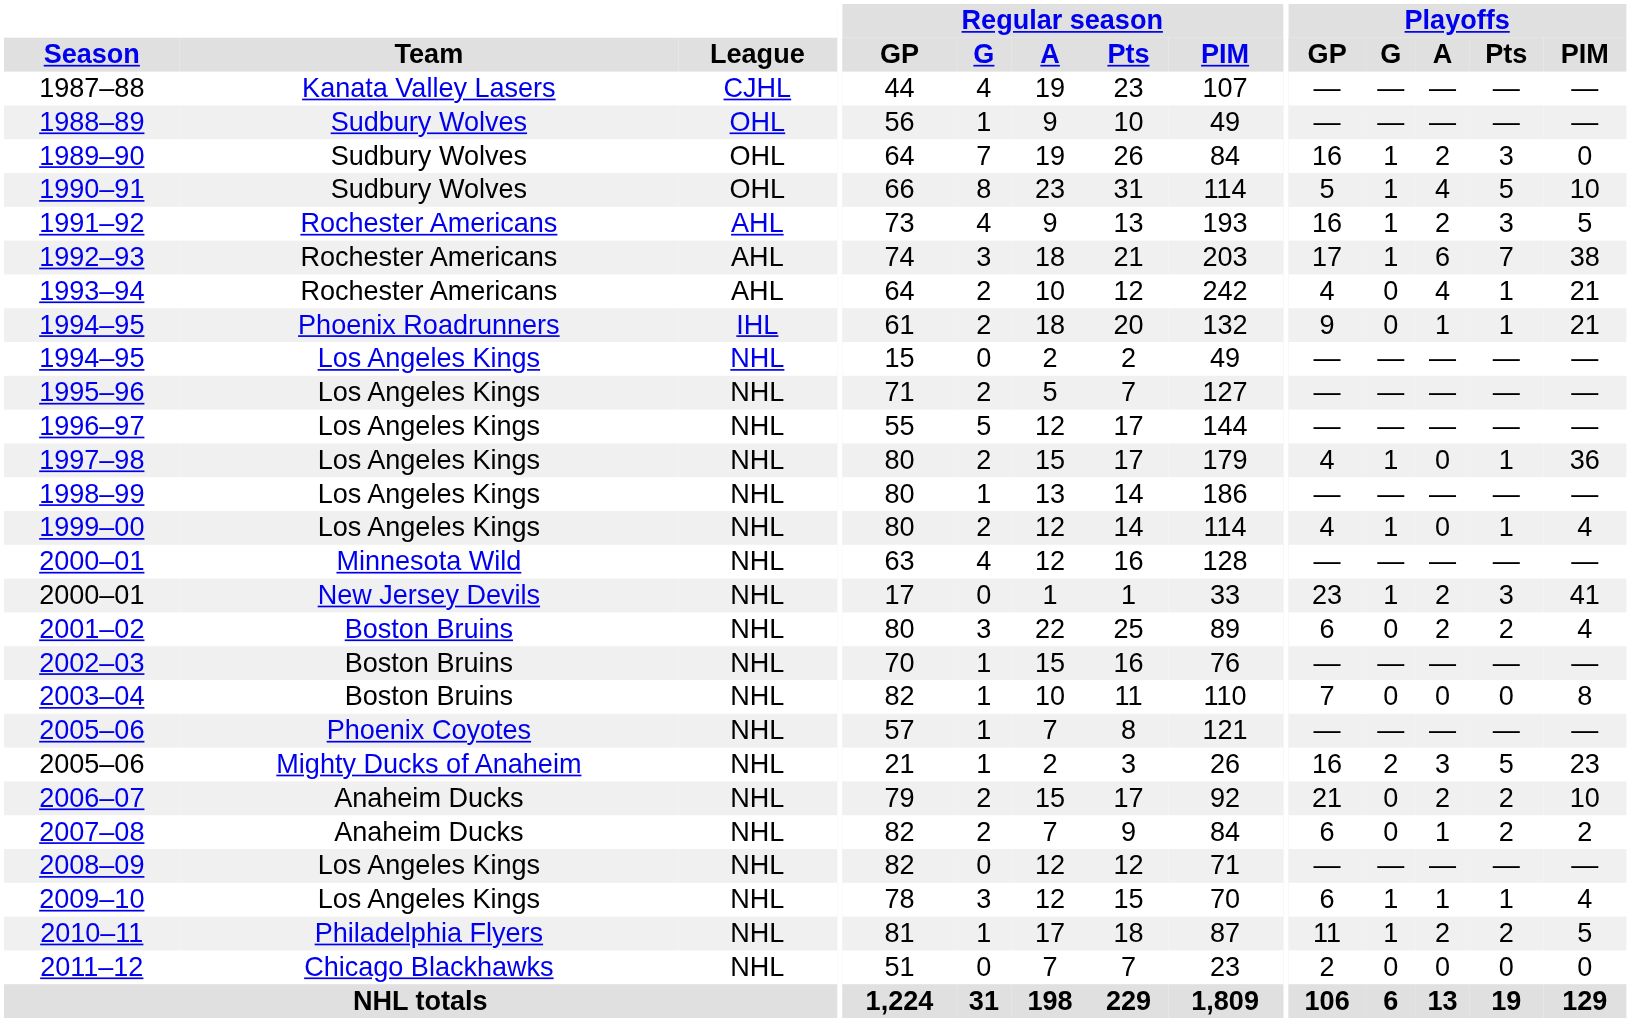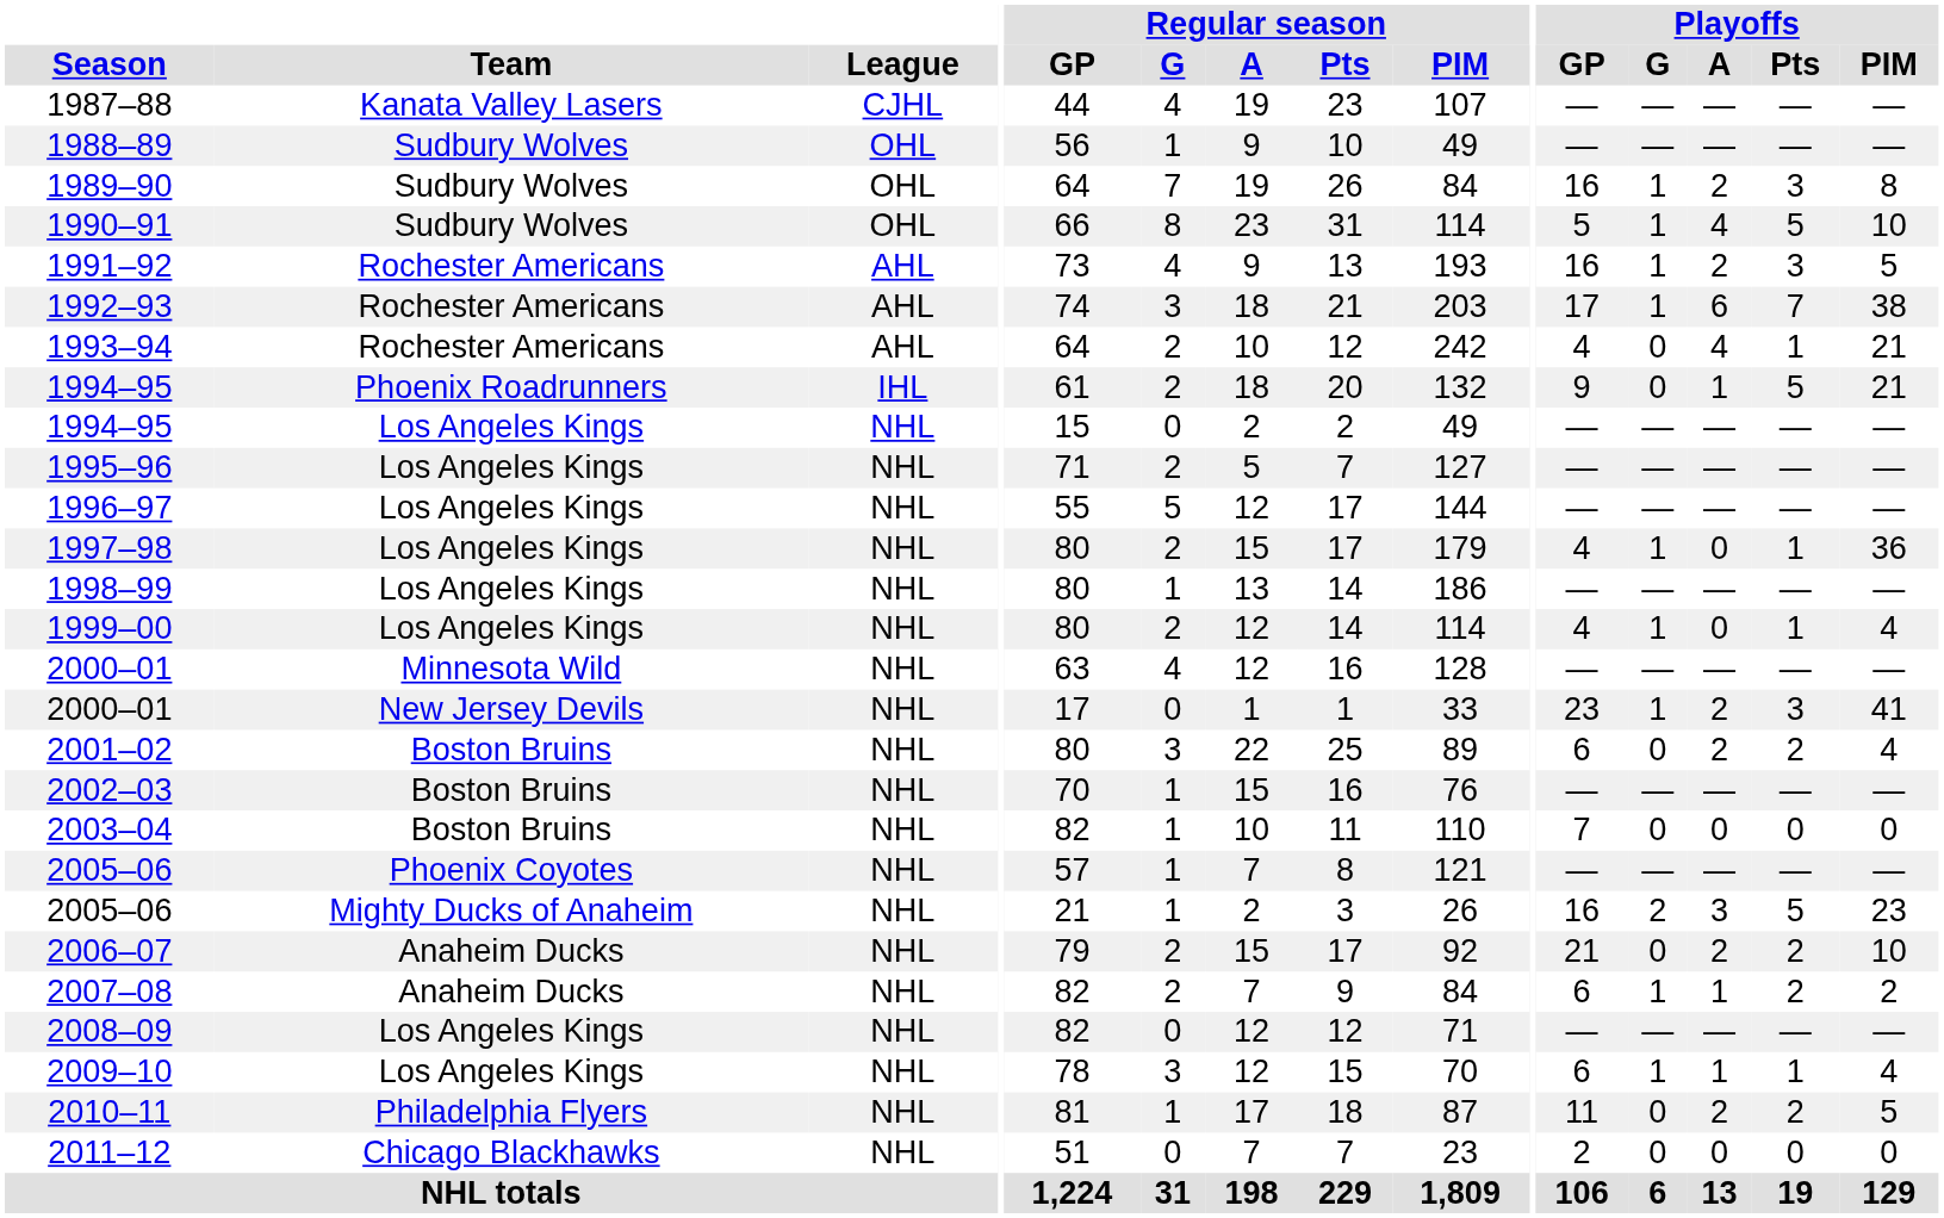1989–90 | Playoffs / PIM: 0 -> 8
1994–95 / Phoenix Roadrunners | Playoffs / Pts: 1 -> 5
2003–04 | Playoffs / PIM: 8 -> 0
2007–08 | Playoffs / G: 0 -> 1
2010–11 | Playoffs / G: 1 -> 0
